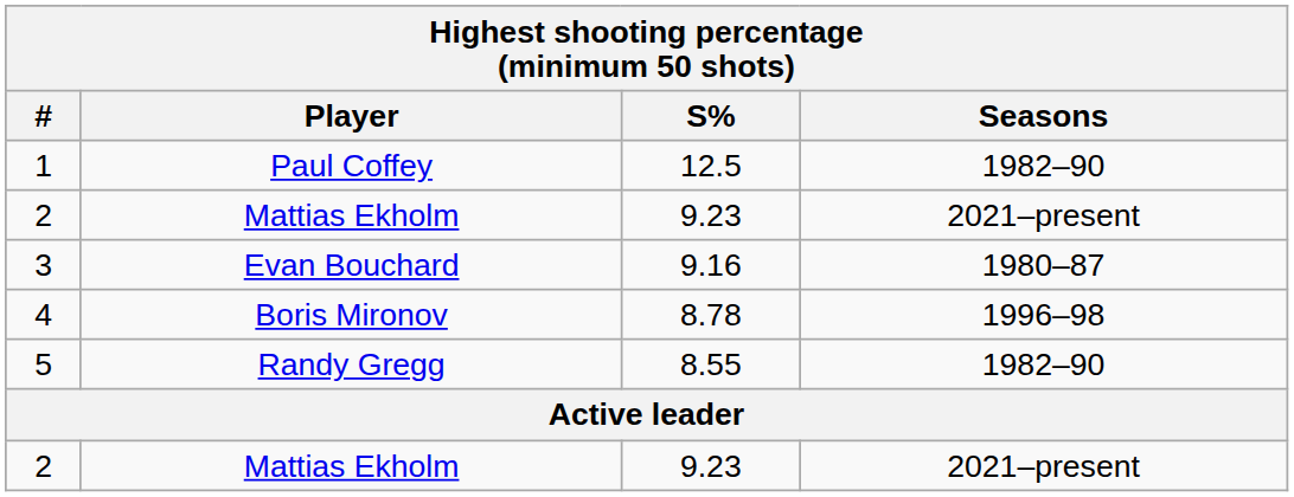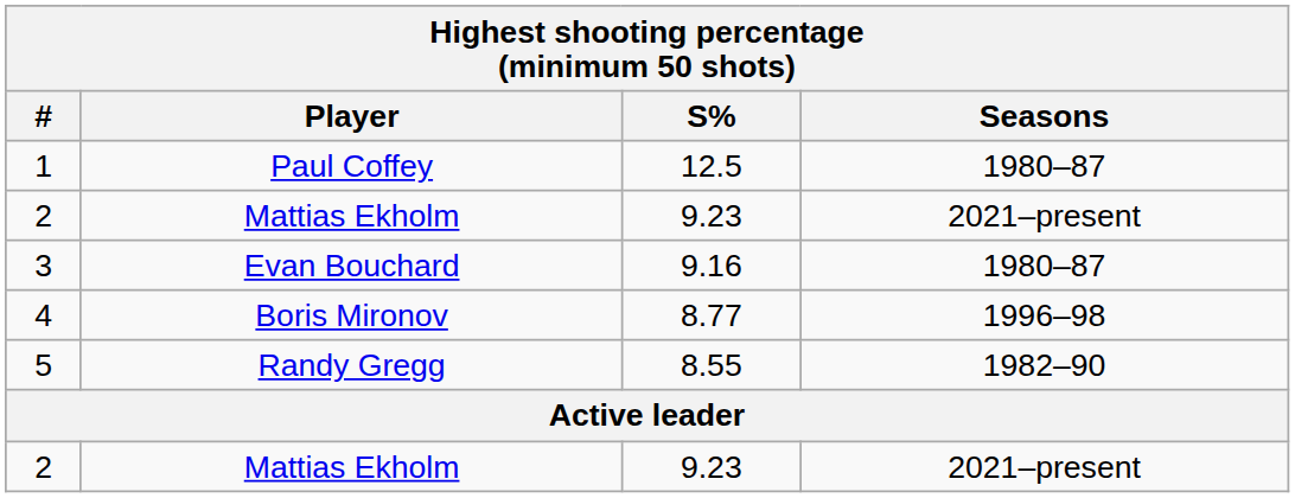1 | Seasons: 1982–90 -> 1980–87
4 | S%: 8.78 -> 8.77
